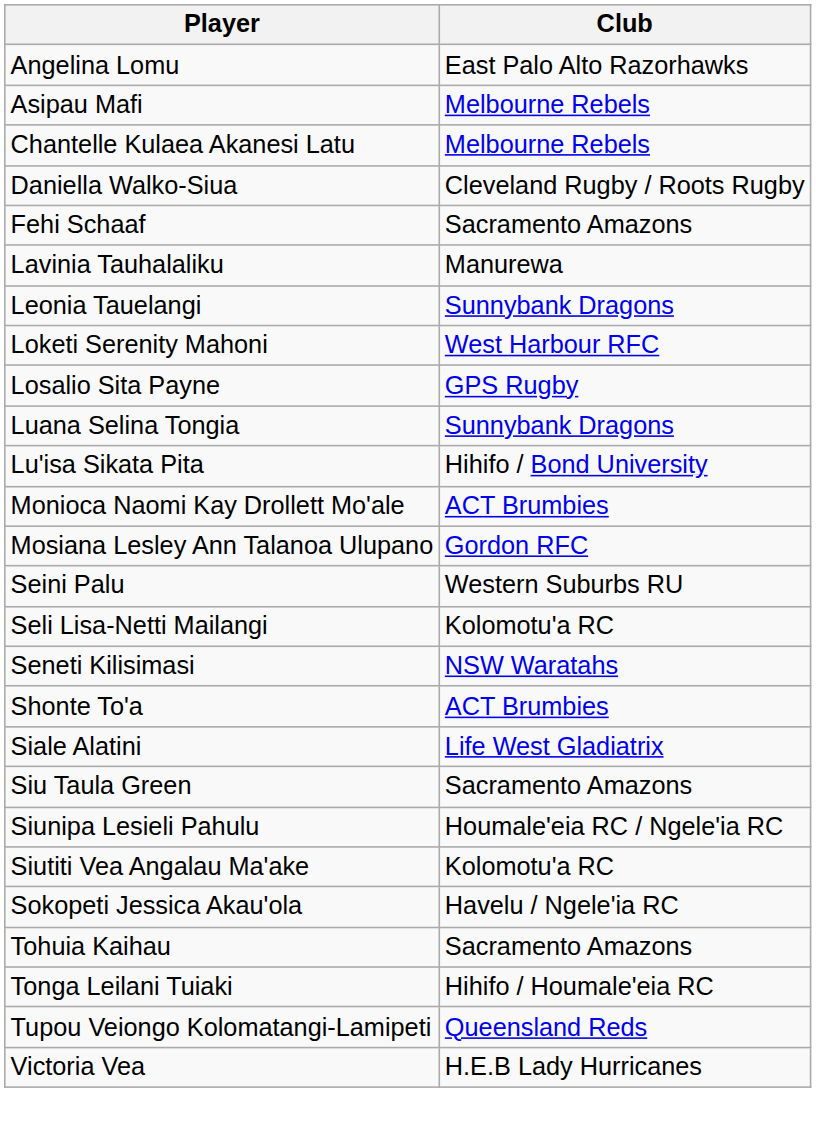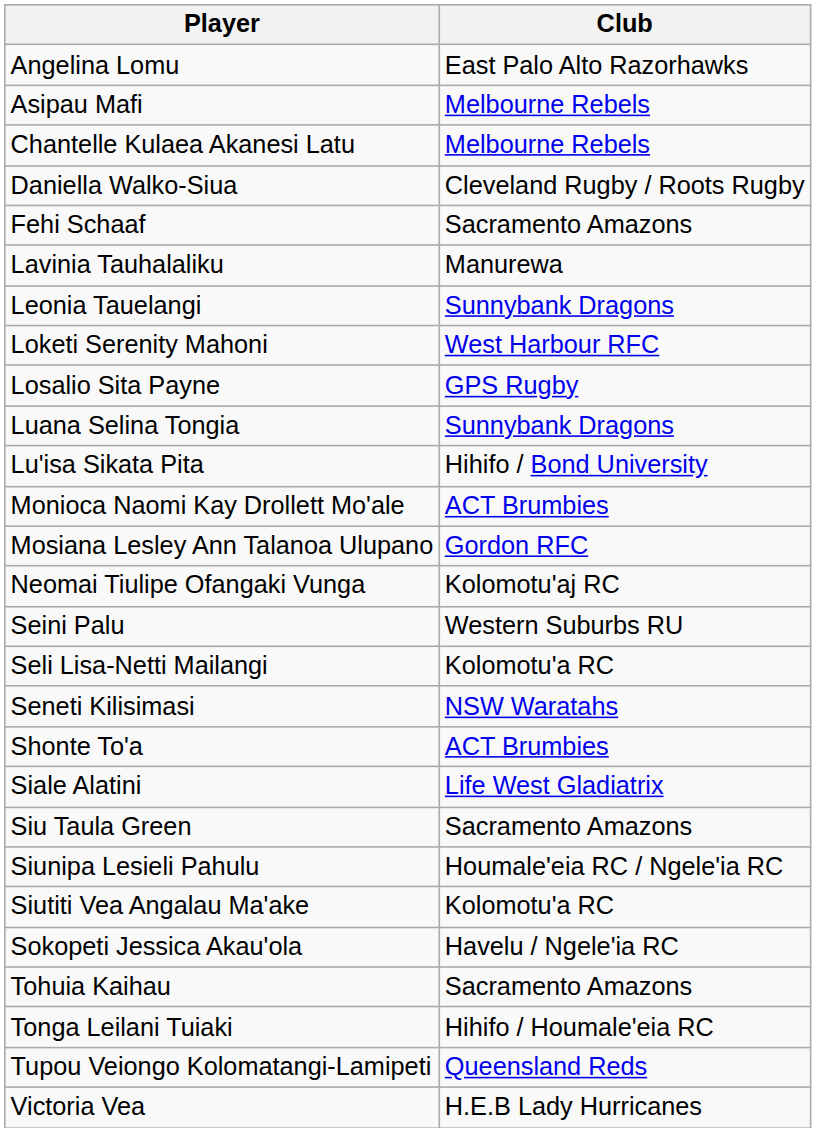+ row: Neomai Tiulipe Ofangaki Vunga | Kolomotu'aj RC
